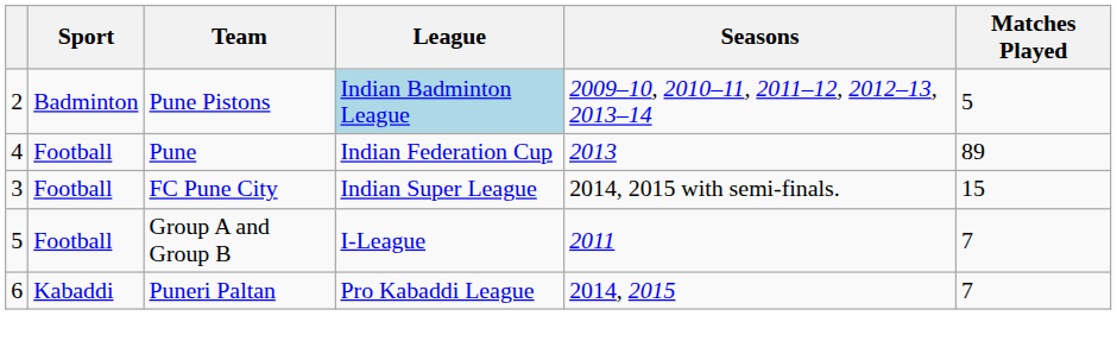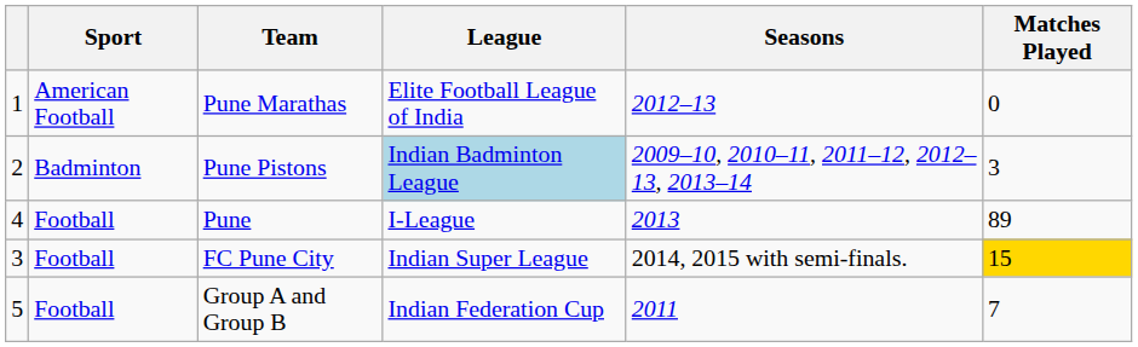+ row: 1 | American Football | Pune Marathas | Elite Football League of India | 2012–13 | 0
Pune Pistons | Matches Played: 5 -> 3
Pune | League: Indian Federation Cup -> I-League
FC Pune City | Matches Played: no background -> gold background
Group A and Group B | League: I-League -> Indian Federation Cup
- row: 6 | Kabaddi | Puneri Paltan | Pro Kabaddi League | 2014, 2015 | 7
